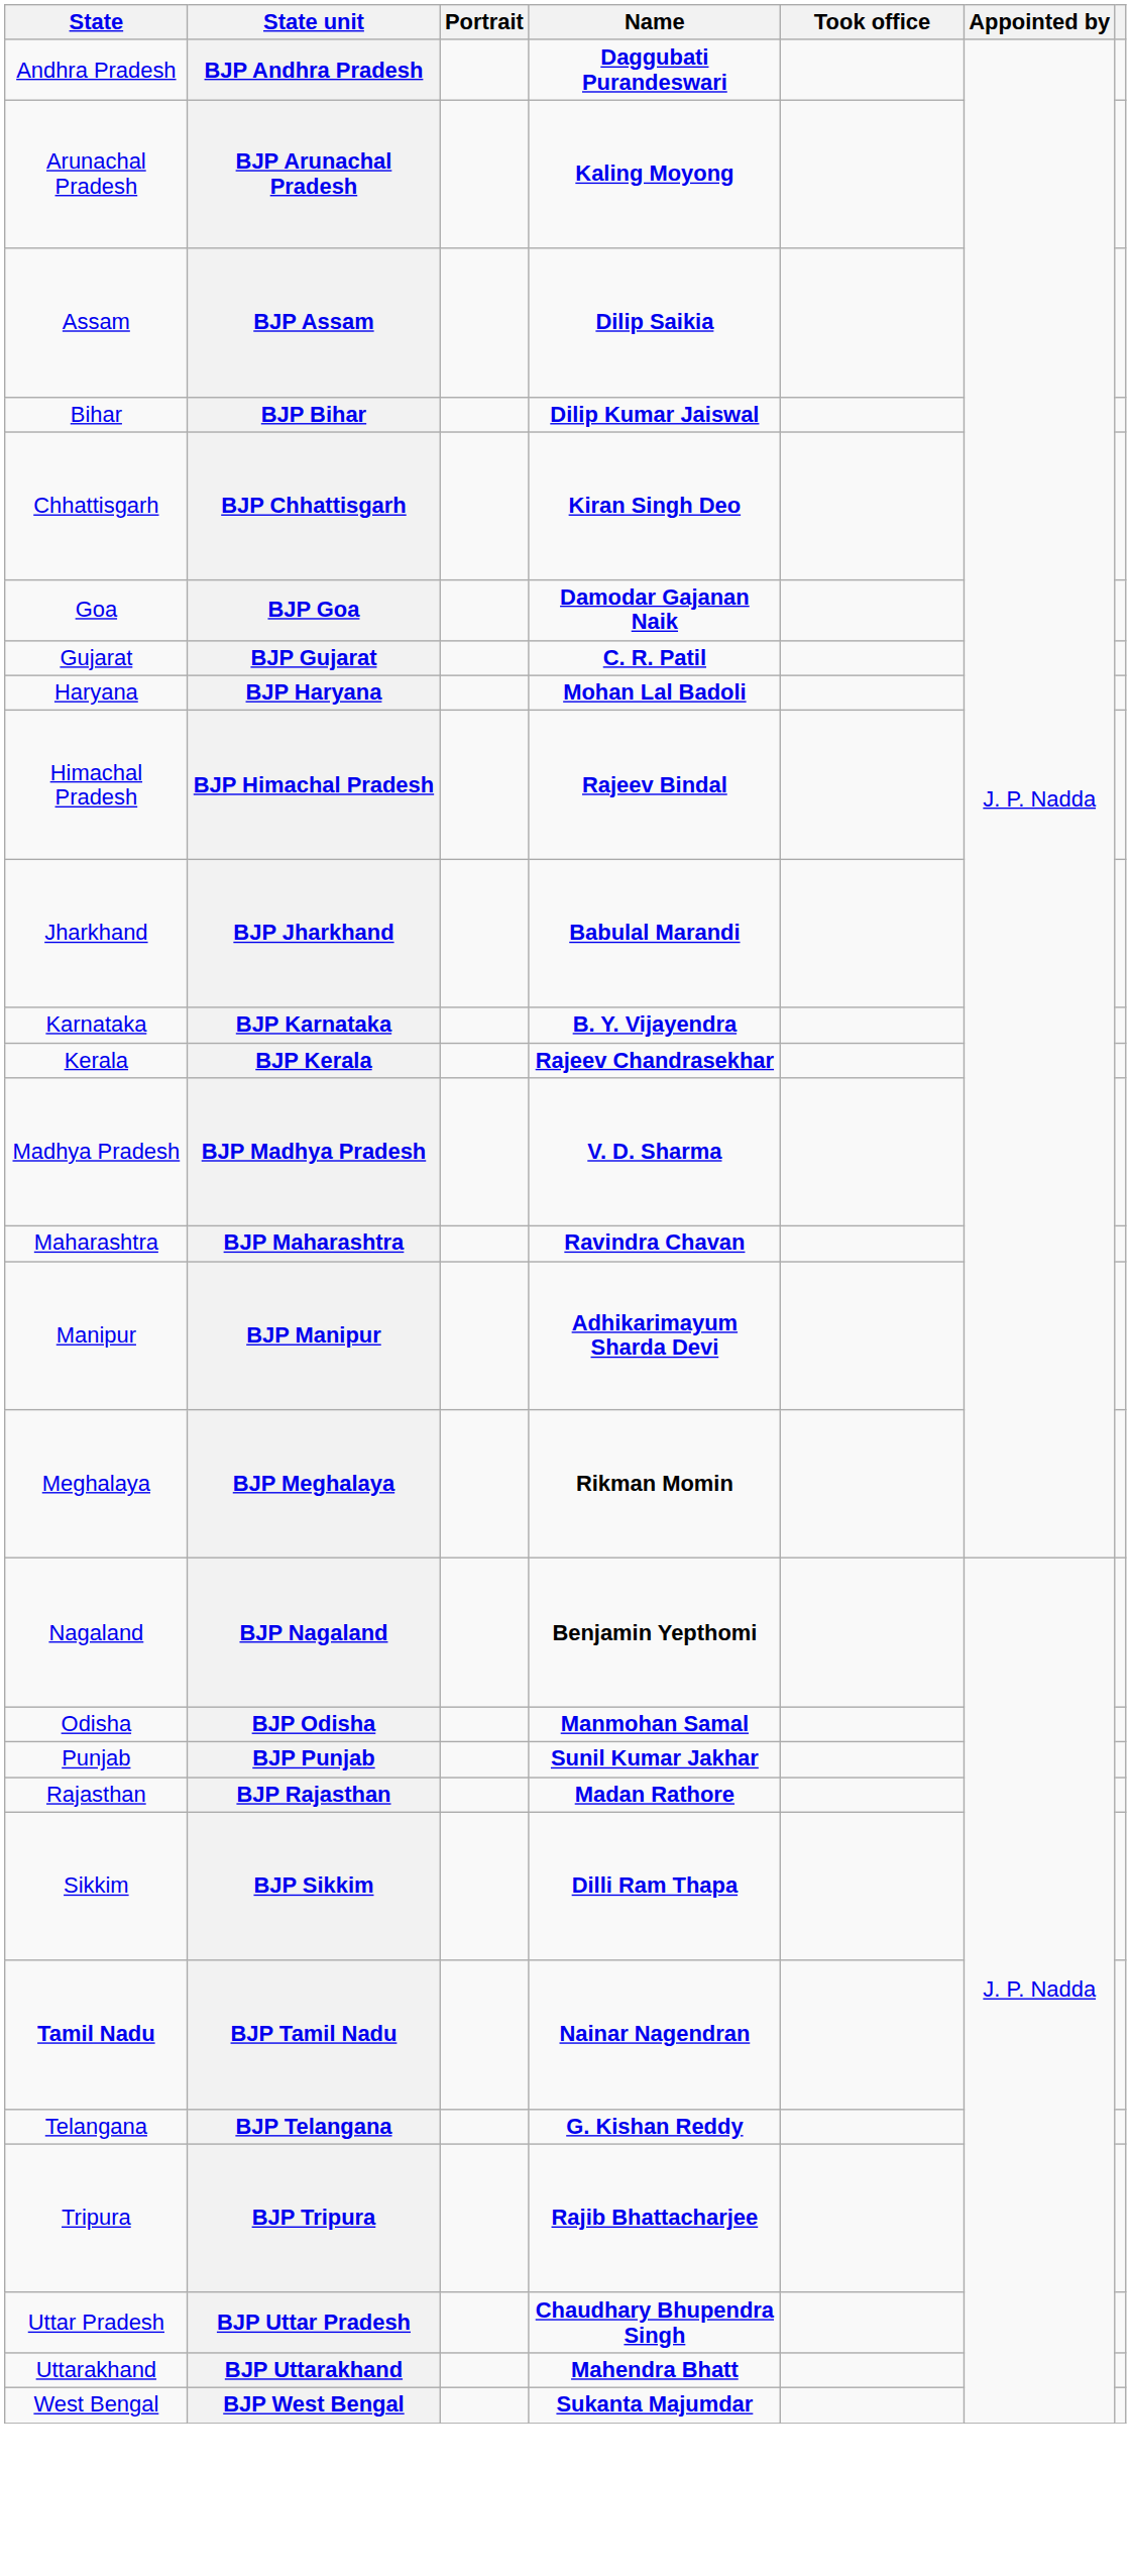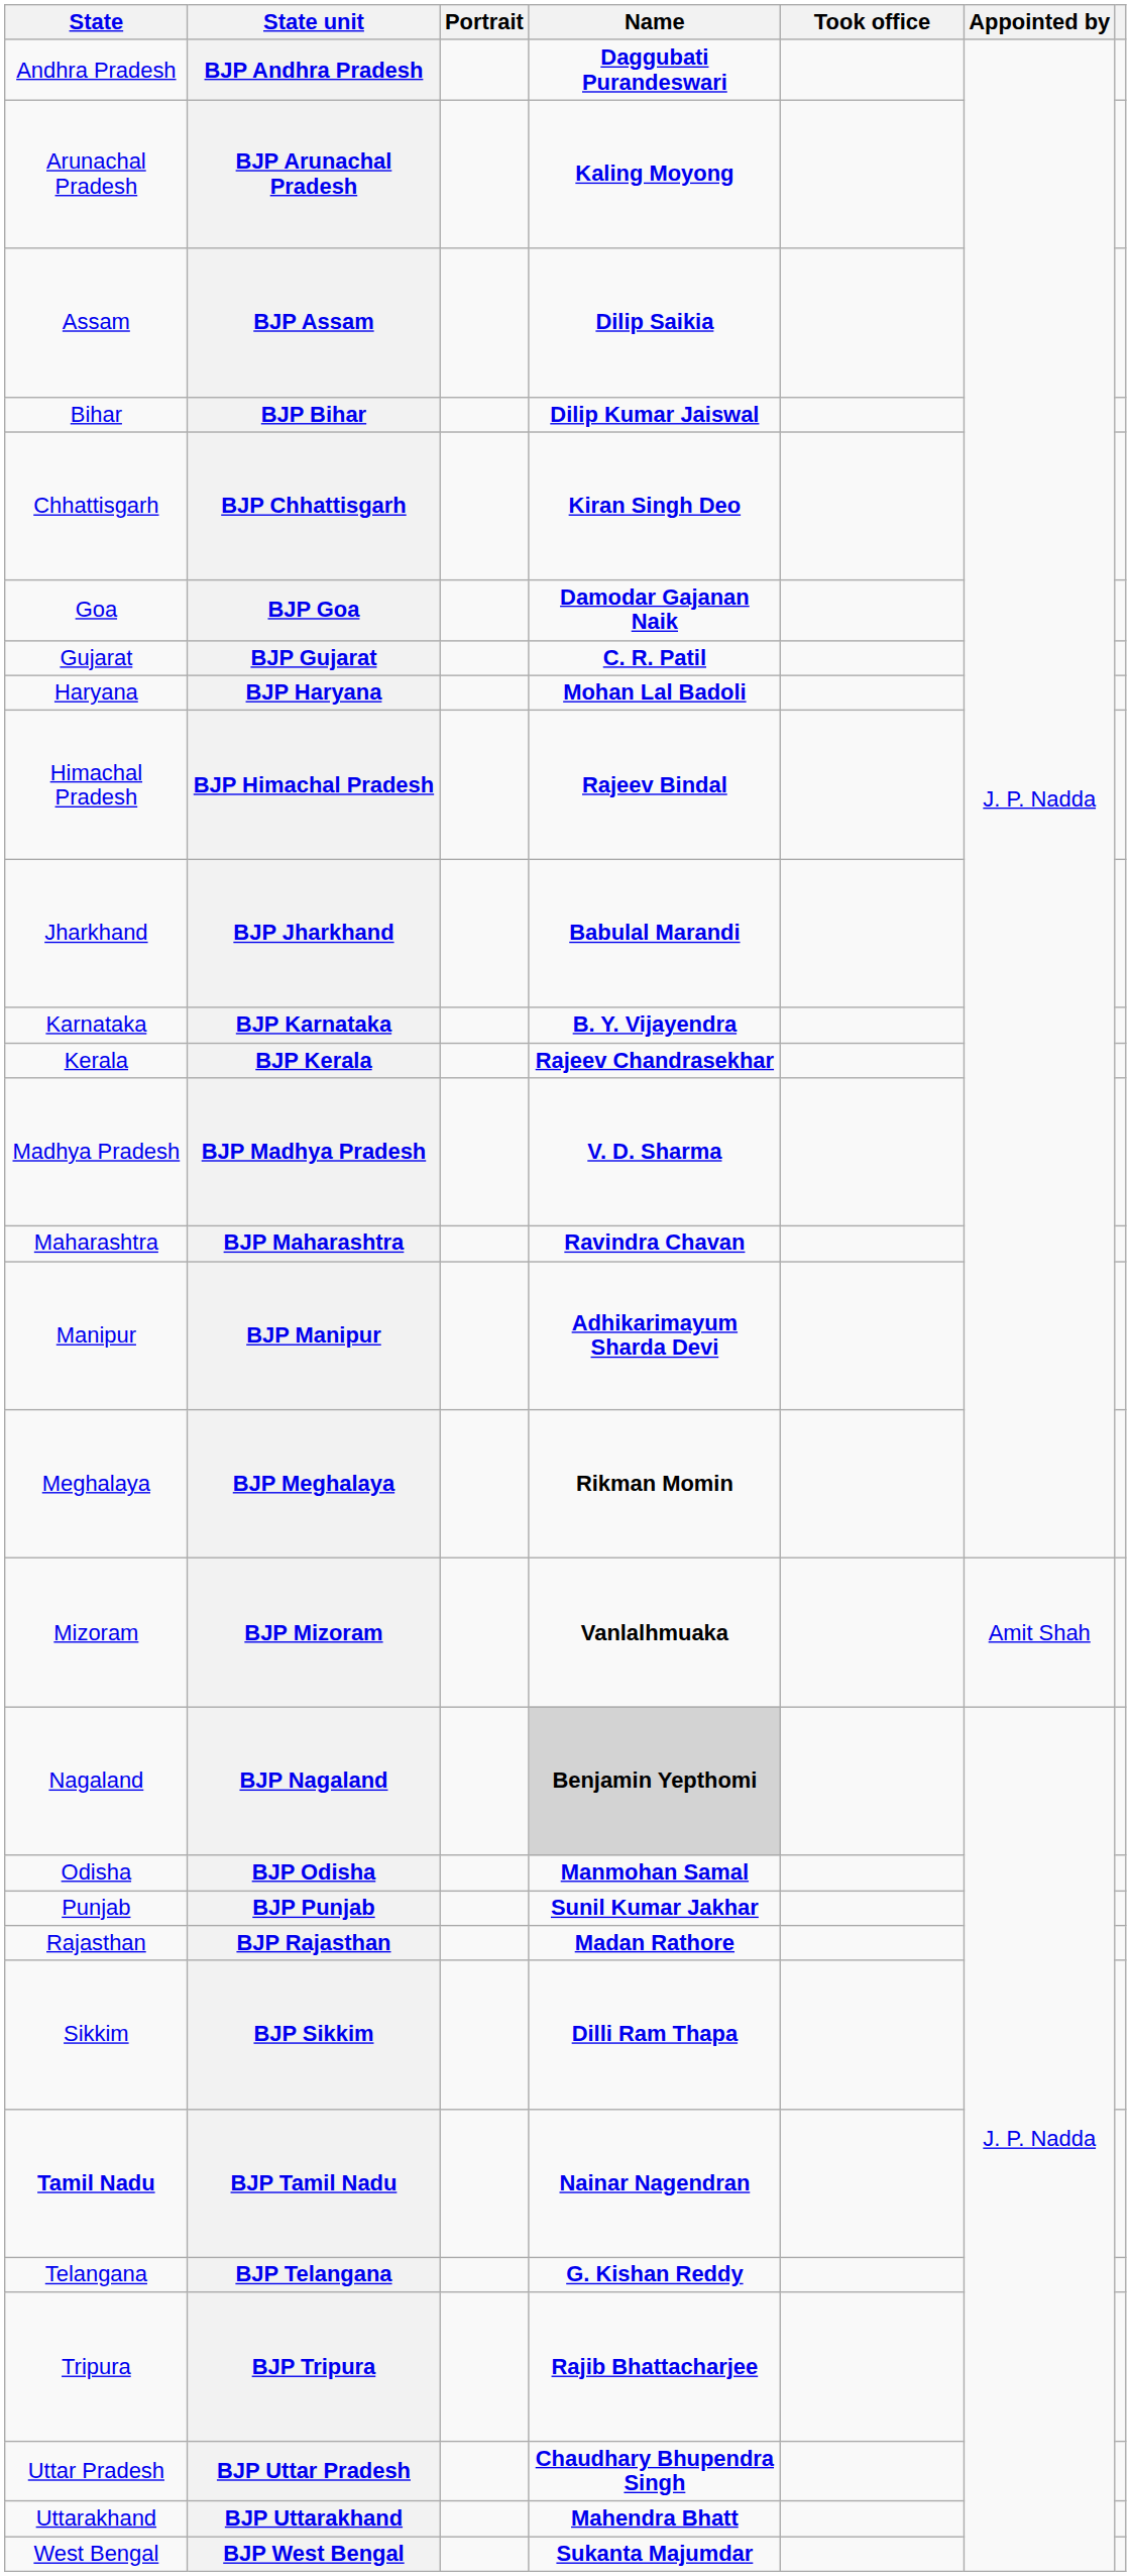+ row: Mizoram | BJP Mizoram | Vanlalhmuaka | Amit Shah
BJP Nagaland | Name: no background -> lightgrey background
